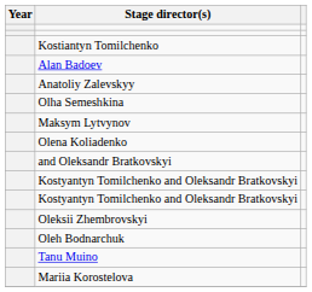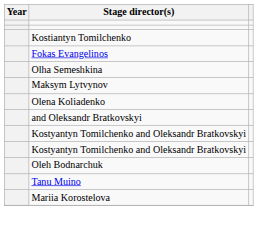+ row: Fokas Evangelinos
- row: Alan Badoev
- row: Anatoliy Zalevskyy
- row: Oleksii Zhembrovskyi
